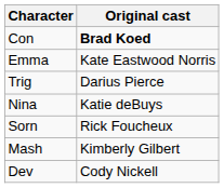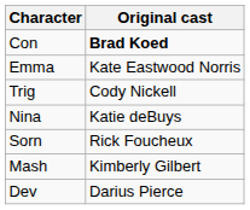Trig | Original cast: Darius Pierce -> Cody Nickell
Dev | Original cast: Cody Nickell -> Darius Pierce
